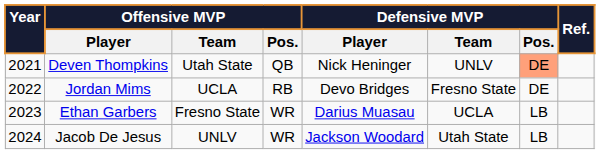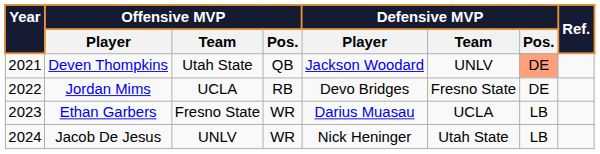Deven Thompkins | Defensive MVP / Player: Nick Heninger -> Jackson Woodard
Jacob De Jesus | Defensive MVP / Player: Jackson Woodard -> Nick Heninger
